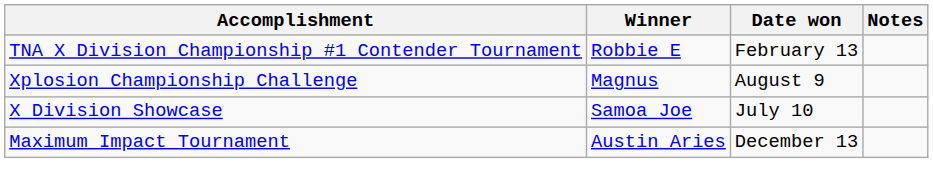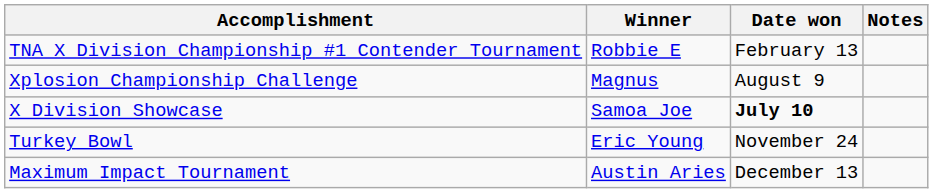X Division Showcase | Date won: normal -> bold
+ row: Turkey Bowl | Eric Young | November 24
